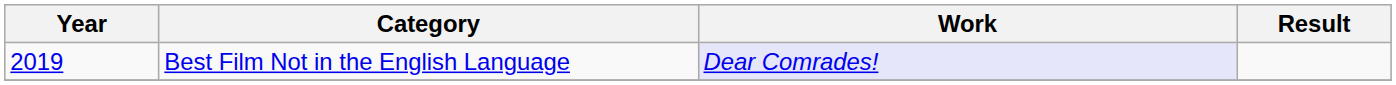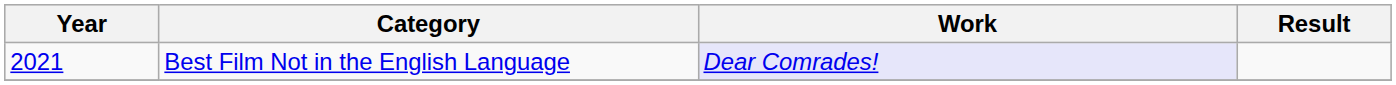Best Film Not in the English Language | Year: 2019 -> 2021
